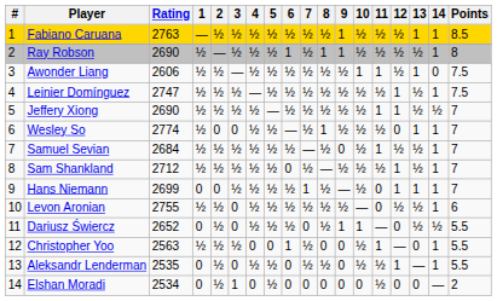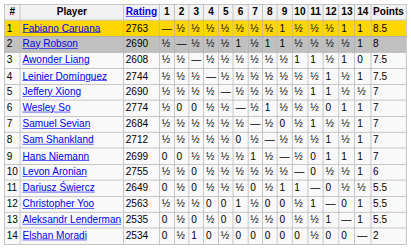Awonder Liang | Rating: 2606 -> 2608
Leinier Domínguez | Rating: 2747 -> 2744
Dariusz Świercz | Rating: 2652 -> 2649
Aleksandr Lenderman | 5: ½ -> 0
